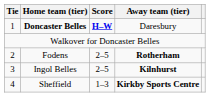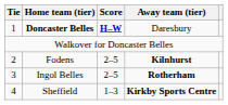Fodens | Away team (tier): Rotherham -> Kilnhurst
Ingol Belles | Away team (tier): Kilnhurst -> Rotherham
